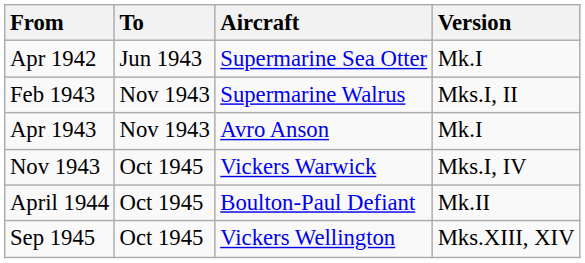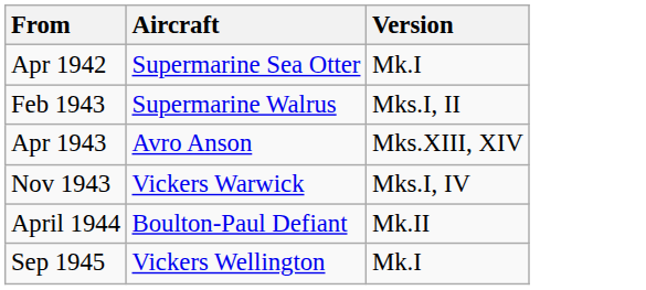- column: To | Jun 1943 | Nov 1943 | Nov 1943 | Oct 1945 | Oct 1945 | Oct 1945
Apr 1943 | Version: Mk.I -> Mks.XIII, XIV
Sep 1945 | Version: Mks.XIII, XIV -> Mk.I
